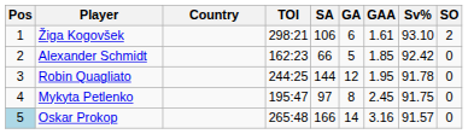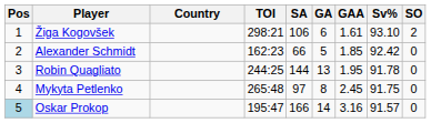Robin Quagliato | GA: 12 -> 13
Mykyta Petlenko | TOI: 195:47 -> 265:48
Oskar Prokop | TOI: 265:48 -> 195:47
